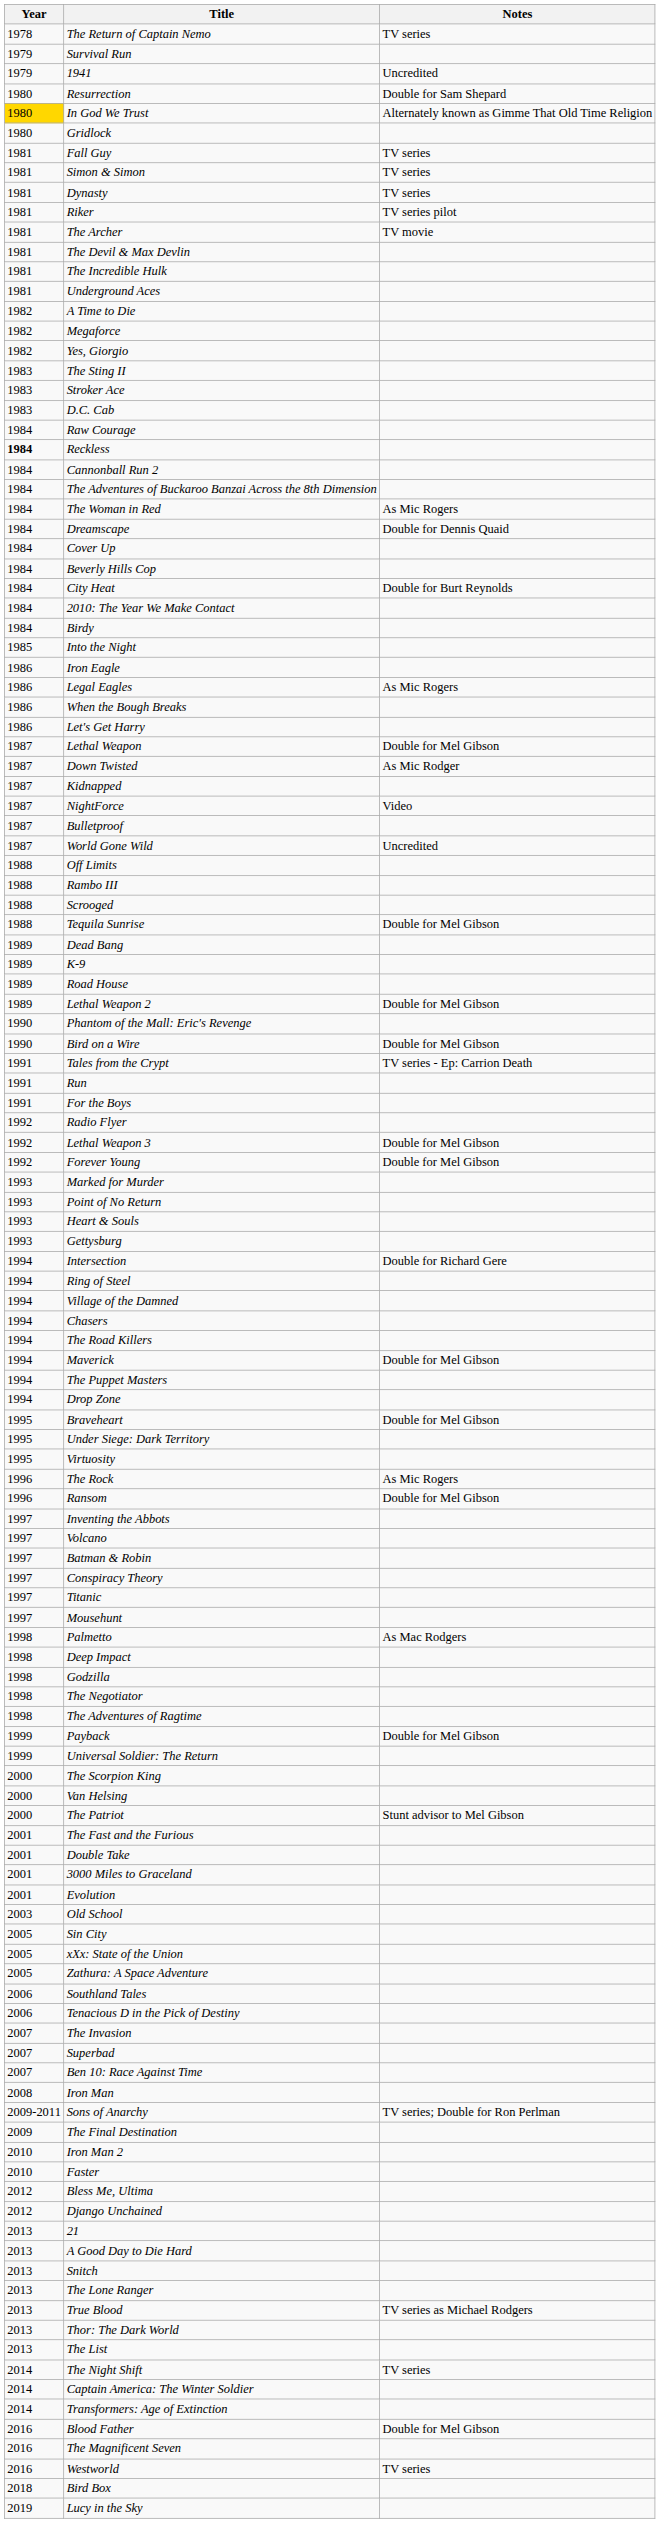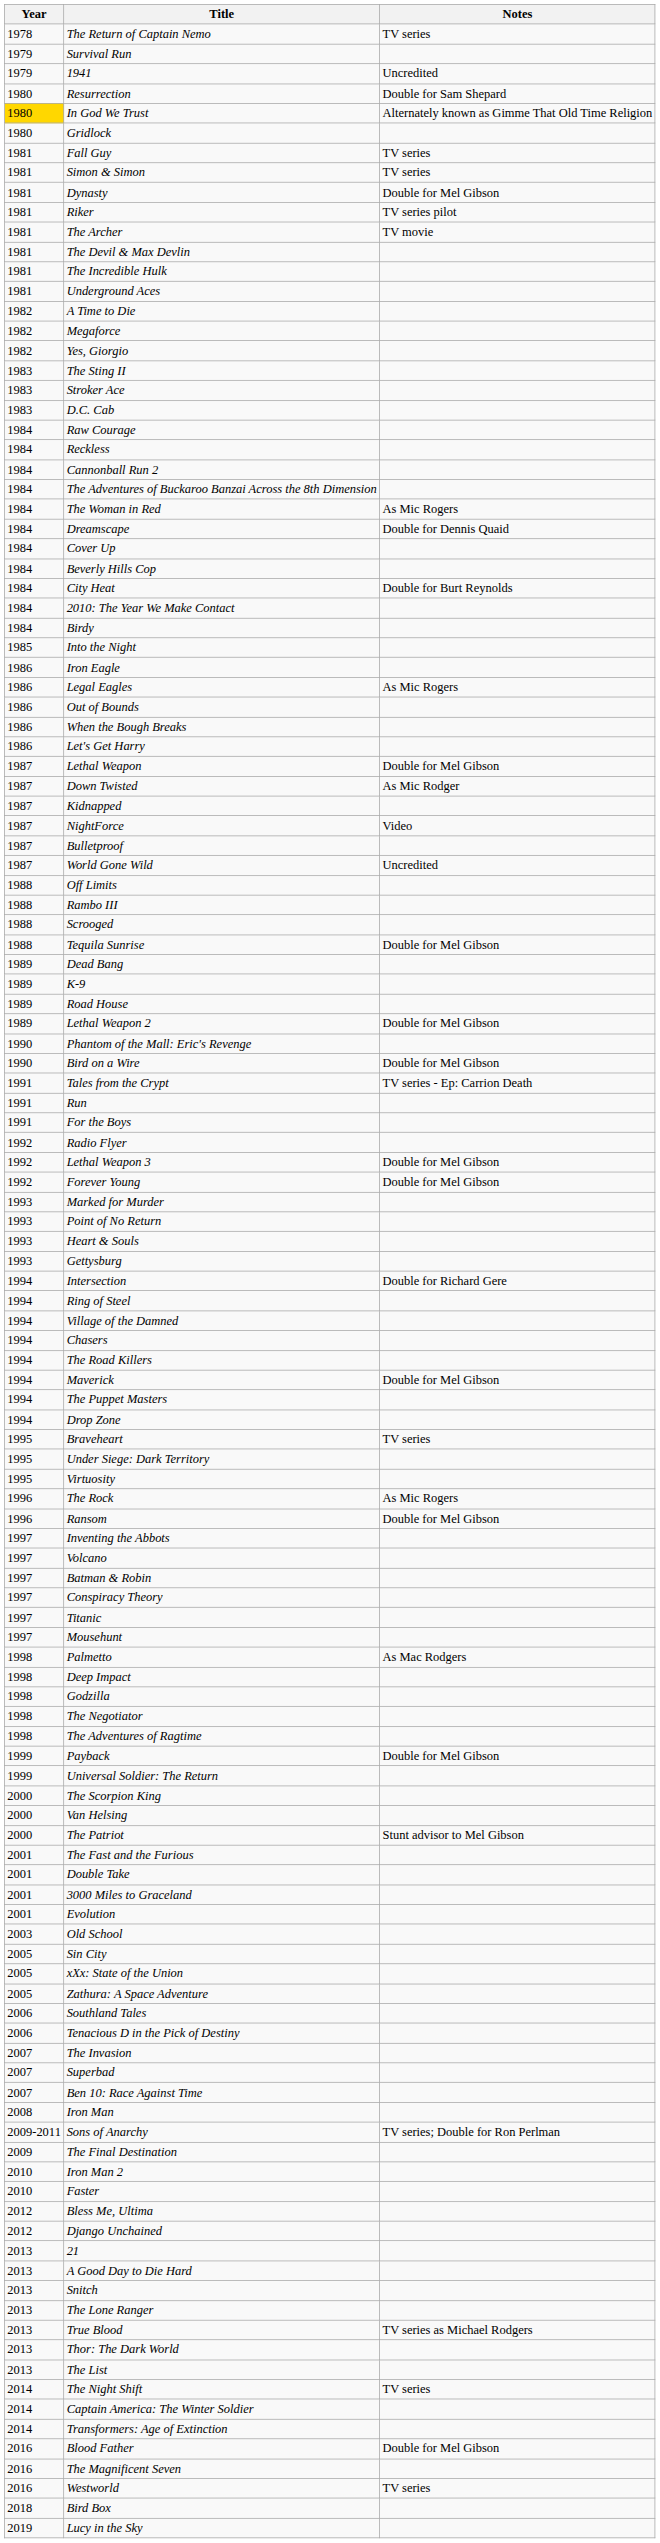Dynasty | Notes: TV series -> Double for Mel Gibson
Reckless | Year: bold -> normal
+ row: 1986 | Out of Bounds
Braveheart | Notes: Double for Mel Gibson -> TV series
